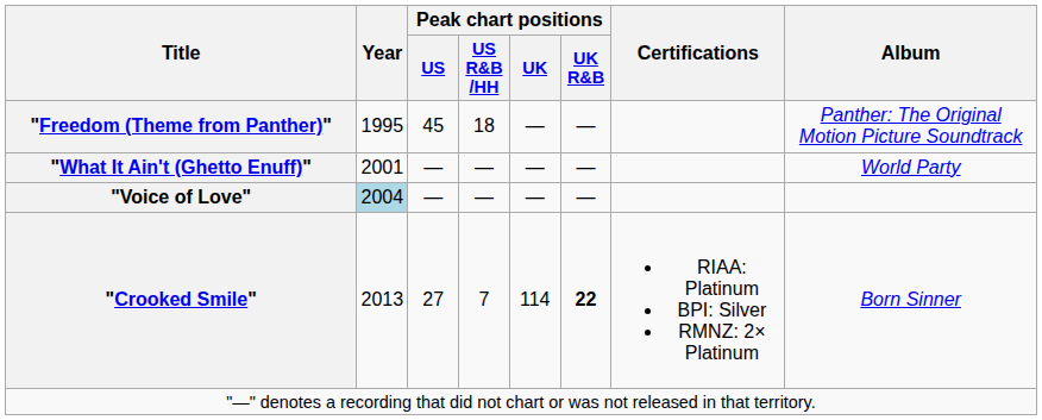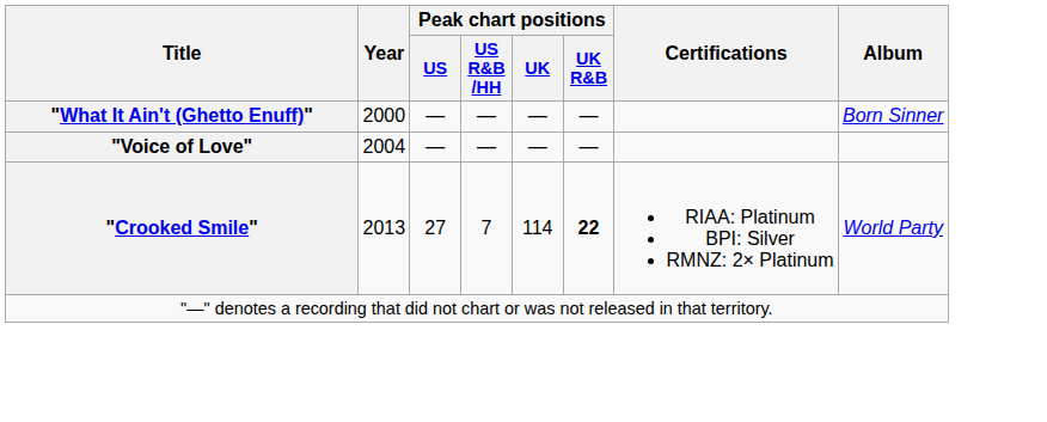- row: "Freedom (Theme from Panther)" | 1995 | 45 | 18 | — | — | Panther: The Original Motion Picture Soundtrack
"What It Ain't (Ghetto Enuff)" | Year: 2001 -> 2000
"What It Ain't (Ghetto Enuff)" | Album: World Party -> Born Sinner
"Voice of Love" | Year: lightblue background -> no background
"Crooked Smile" | Album: Born Sinner -> World Party
